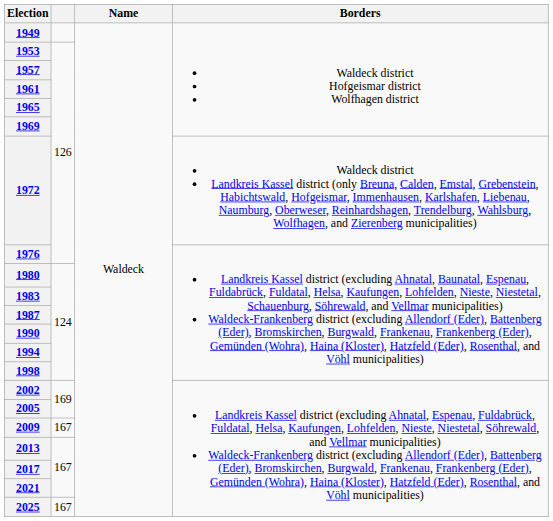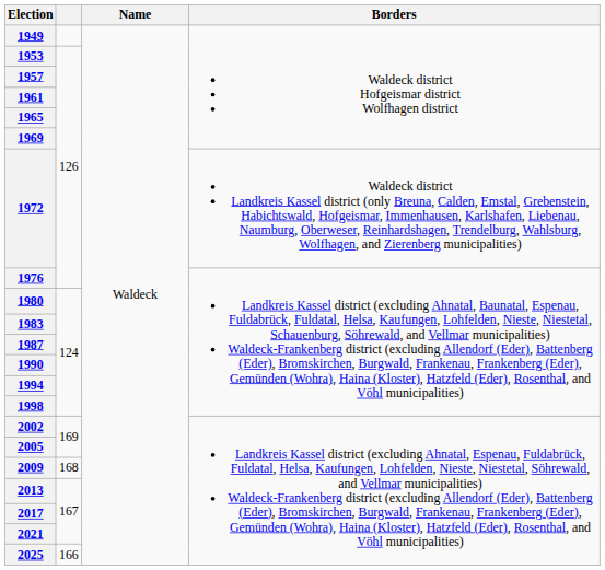2009 | column 2: 167 -> 168
2025 | column 2: 167 -> 166
